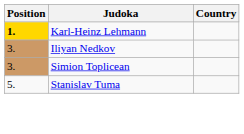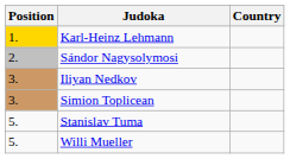Karl-Heinz Lehmann | Position: bold -> normal
+ row: 2. | Sándor Nagysolymosi
+ row: 5. | Willi Mueller
